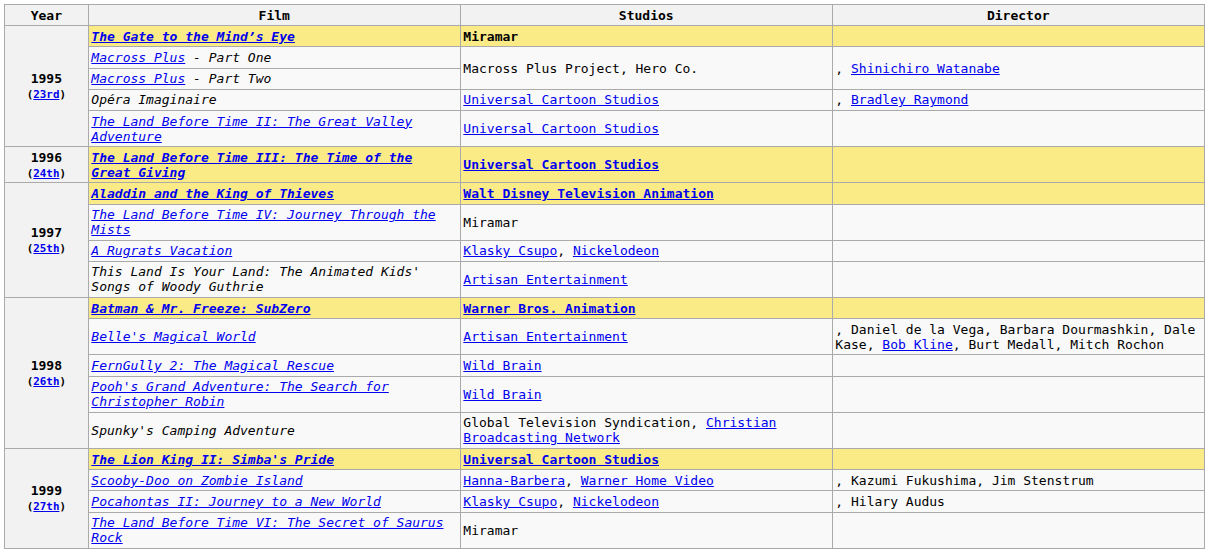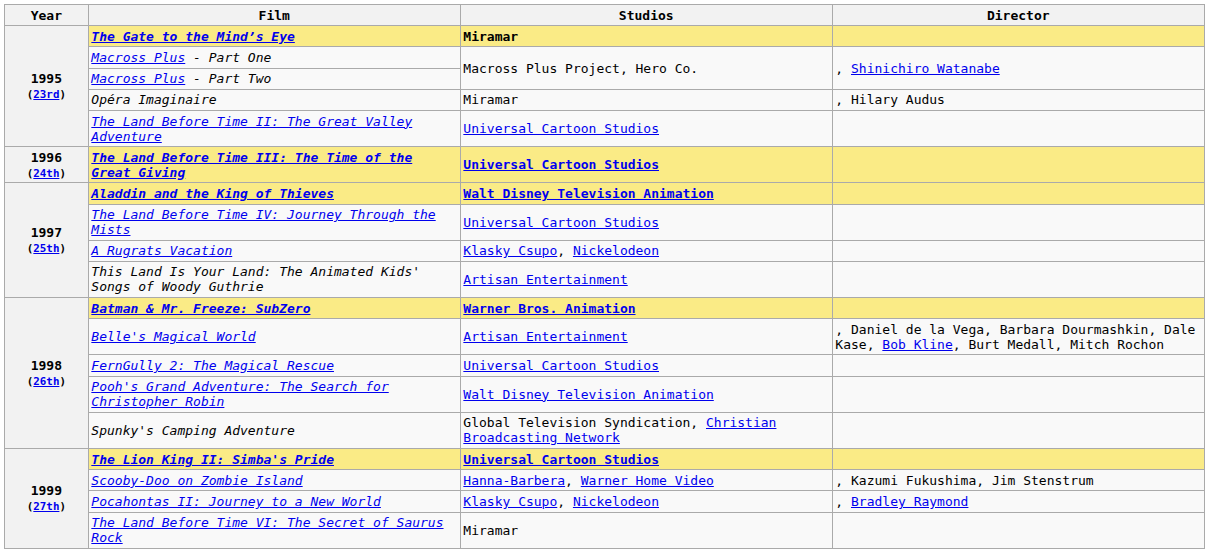Opéra Imaginaire | Studios: Universal Cartoon Studios -> Miramar
Opéra Imaginaire | Director: , Bradley Raymond -> , Hilary Audus
The Land Before Time IV: Journey Through the Mists | Studios: Miramar -> Universal Cartoon Studios
FernGully 2: The Magical Rescue | Studios: Wild Brain -> Universal Cartoon Studios
Pooh's Grand Adventure: The Search for Christopher Robin | Studios: Wild Brain -> Walt Disney Television Animation
Pocahontas II: Journey to a New World | Director: , Hilary Audus -> , Bradley Raymond
